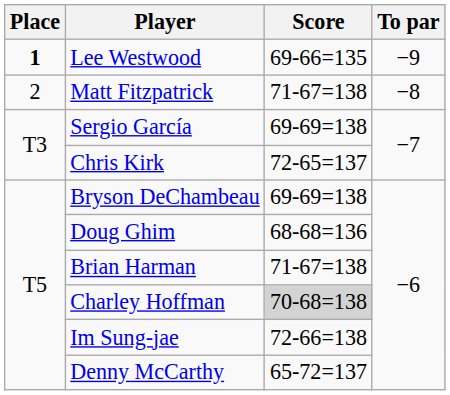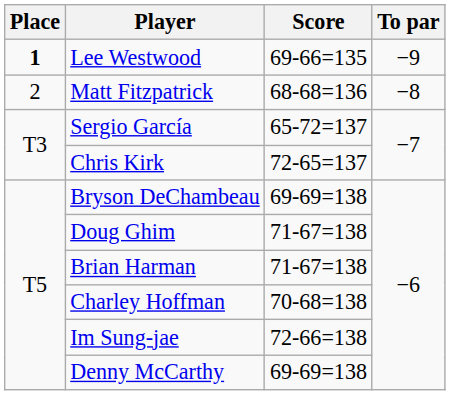Matt Fitzpatrick | Score: 71-67=138 -> 68-68=136
Sergio García | Score: 69-69=138 -> 65-72=137
Doug Ghim | Score: 68-68=136 -> 71-67=138
Charley Hoffman | Score: lightgrey background -> no background
Denny McCarthy | Score: 65-72=137 -> 69-69=138
